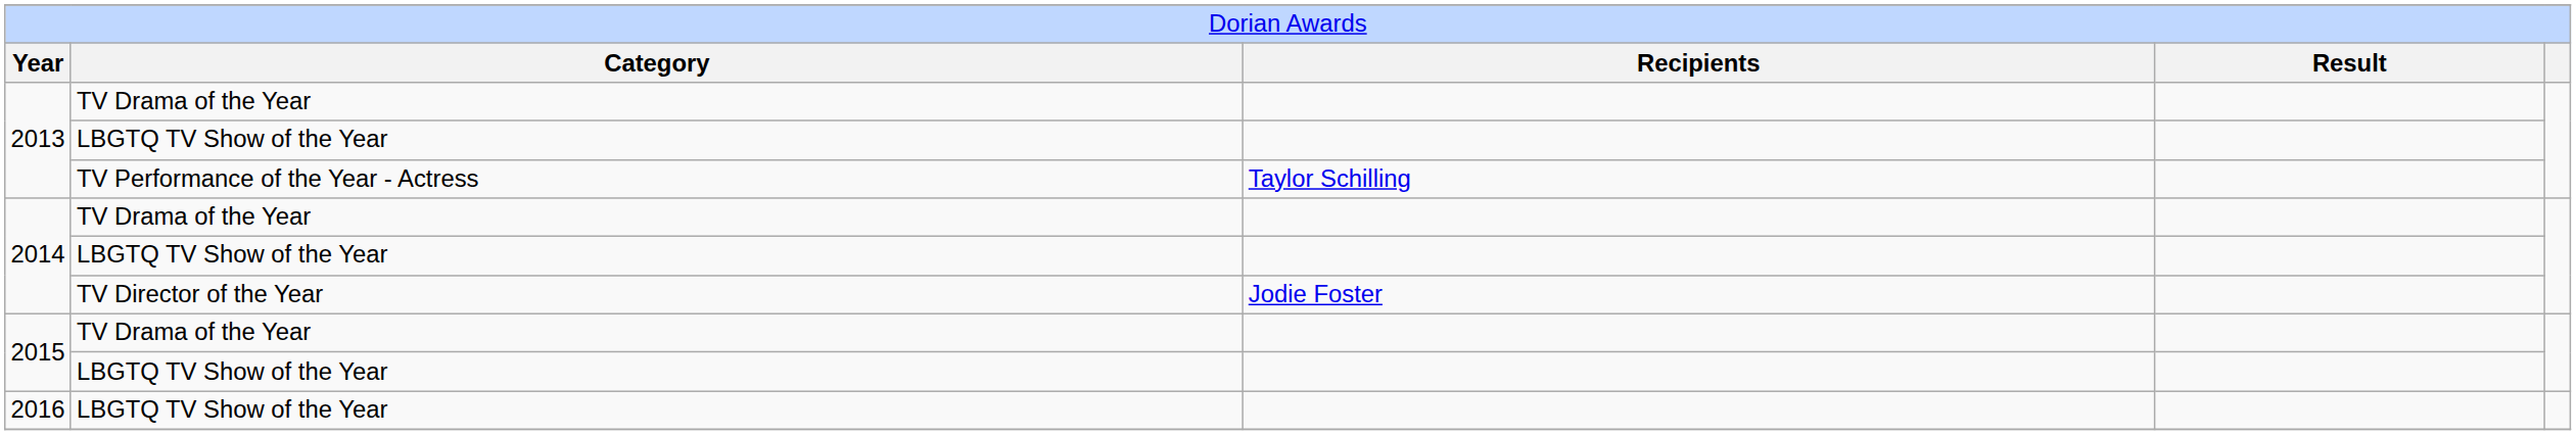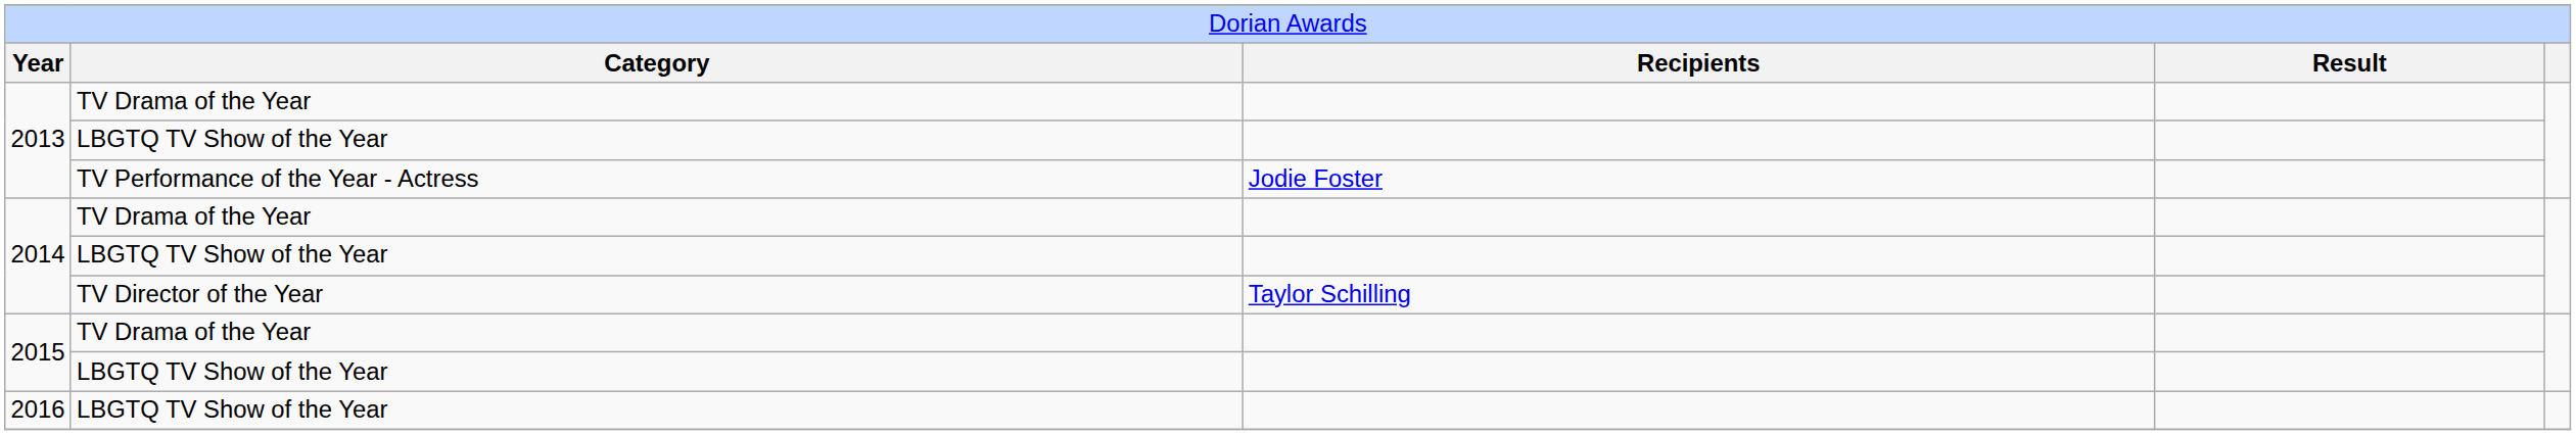2013 / TV Performance of the Year - Actress | column 3: Taylor Schilling -> Jodie Foster
2014 / TV Director of the Year | column 3: Jodie Foster -> Taylor Schilling
